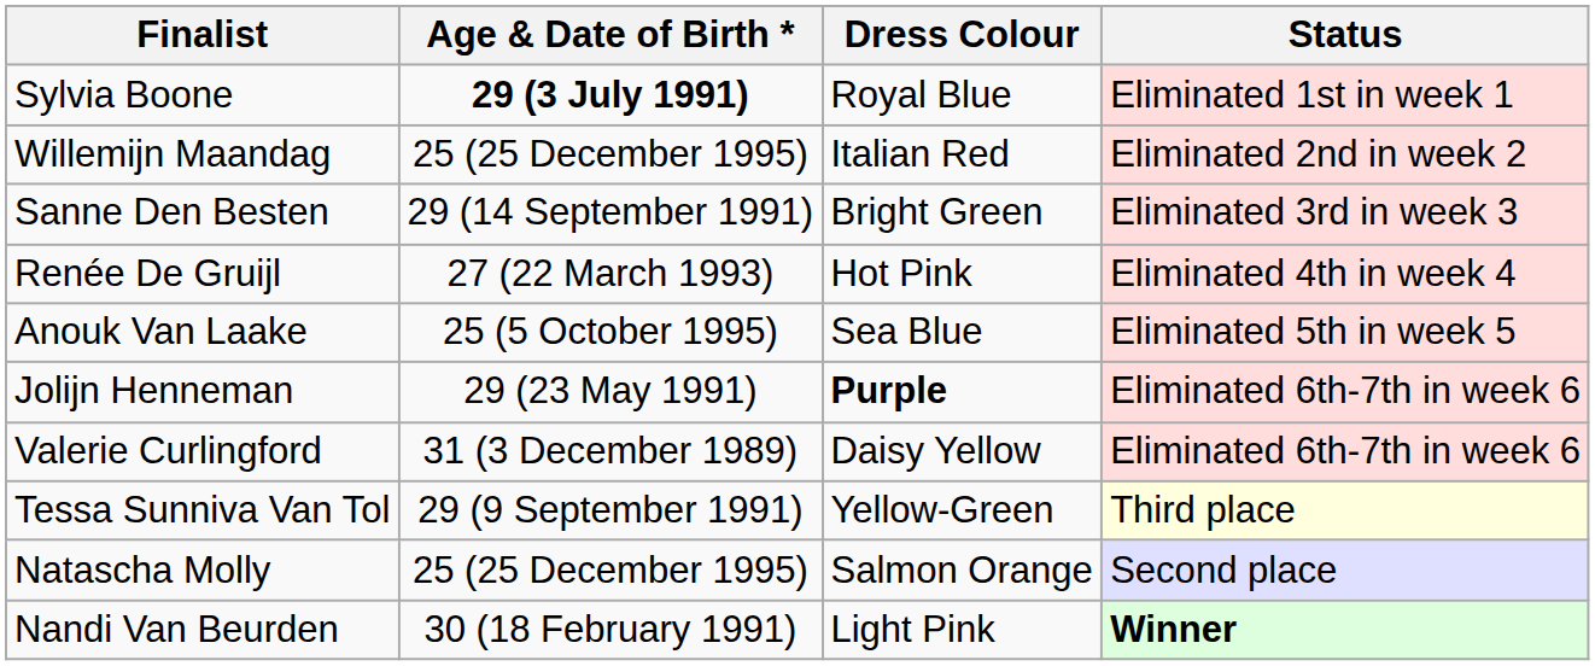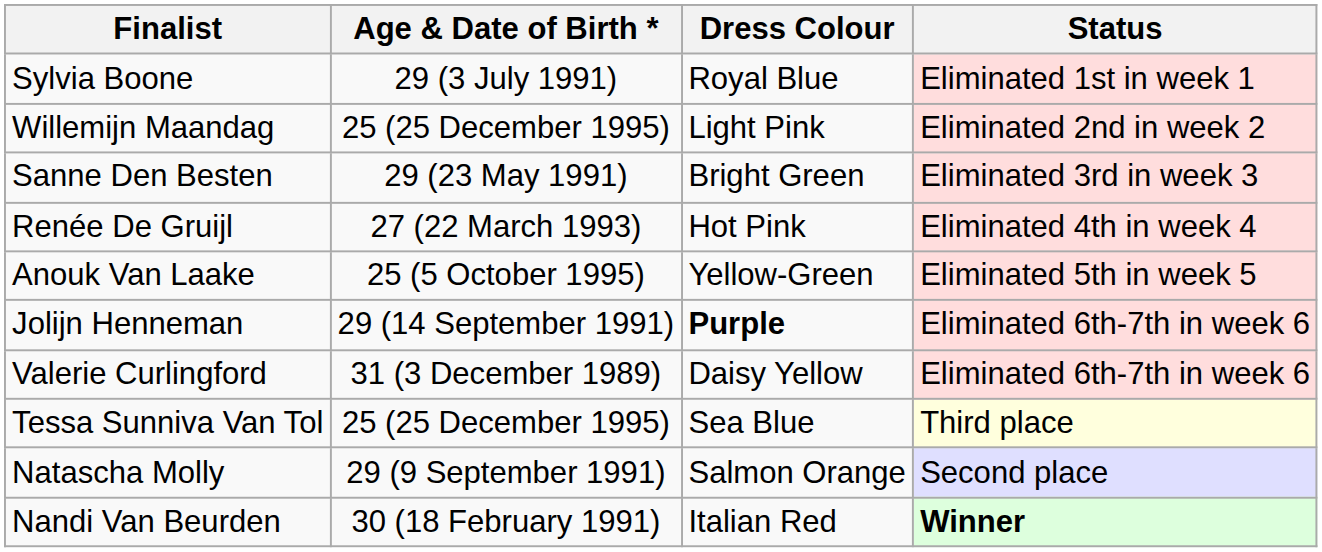Sylvia Boone | Age & Date of Birth *: bold -> normal
Willemijn Maandag | Dress Colour: Italian Red -> Light Pink
Sanne Den Besten | Age & Date of Birth *: 29 (14 September 1991) -> 29 (23 May 1991)
Anouk Van Laake | Dress Colour: Sea Blue -> Yellow-Green
Jolijn Henneman | Age & Date of Birth *: 29 (23 May 1991) -> 29 (14 September 1991)
Tessa Sunniva Van Tol | Age & Date of Birth *: 29 (9 September 1991) -> 25 (25 December 1995)
Tessa Sunniva Van Tol | Dress Colour: Yellow-Green -> Sea Blue
Natascha Molly | Age & Date of Birth *: 25 (25 December 1995) -> 29 (9 September 1991)
Nandi Van Beurden | Dress Colour: Light Pink -> Italian Red
